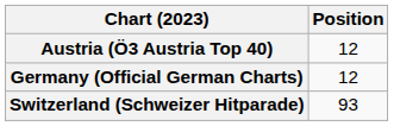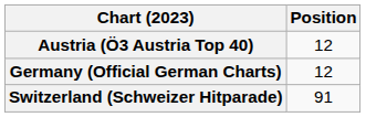Switzerland (Schweizer Hitparade) | Position: 93 -> 91
